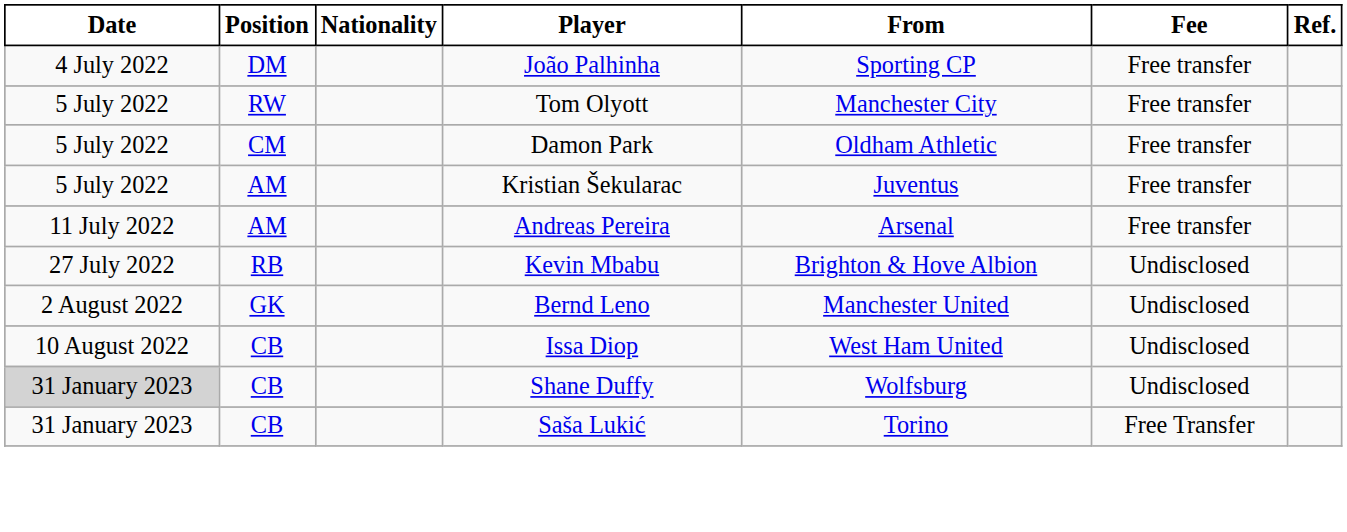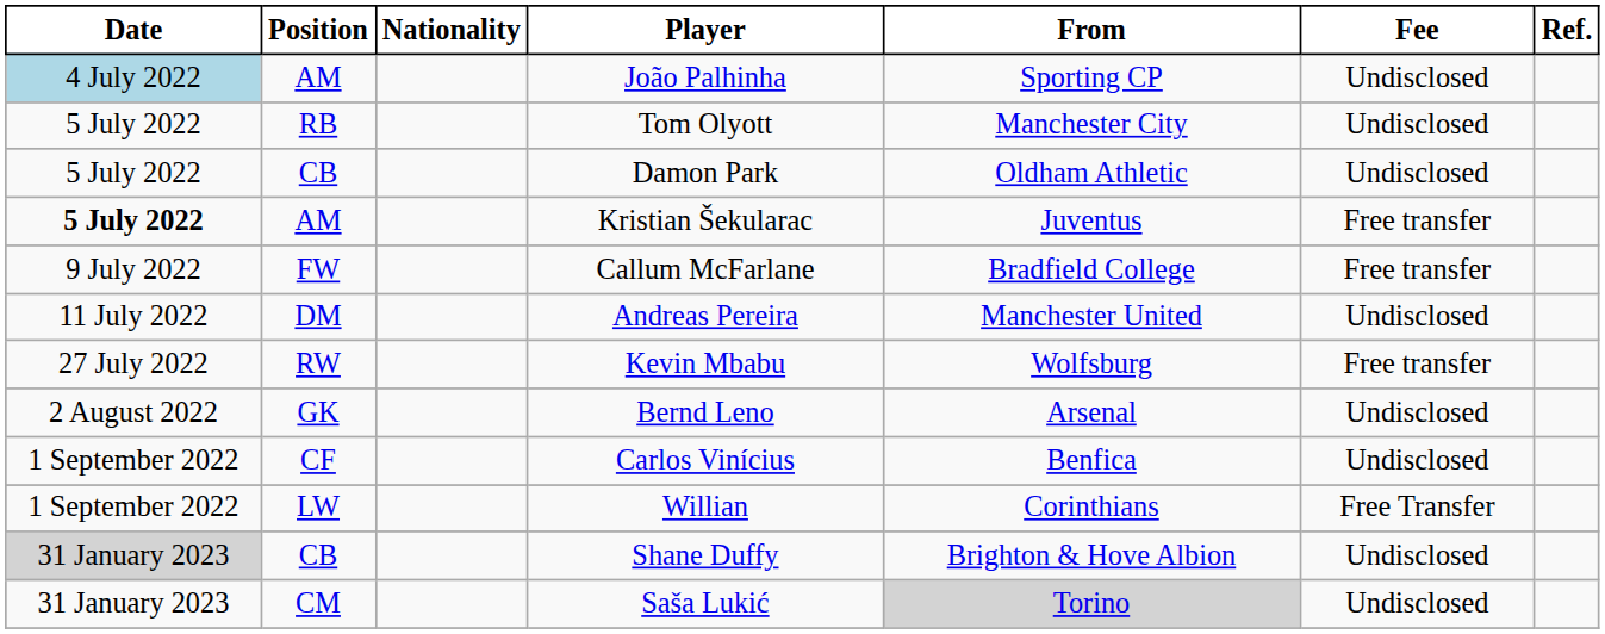João Palhinha | Date: no background -> lightblue background
João Palhinha | Position: DM -> AM
João Palhinha | Fee: Free transfer -> Undisclosed
Tom Olyott | Position: RW -> RB
Tom Olyott | Fee: Free transfer -> Undisclosed
Damon Park | Position: CM -> CB
Damon Park | Fee: Free transfer -> Undisclosed
Kristian Šekularac | Date: normal -> bold
+ row: 9 July 2022 | FW | Callum McFarlane | Bradfield College | Free transfer
Andreas Pereira | Position: AM -> DM
Andreas Pereira | From: Arsenal -> Manchester United
Andreas Pereira | Fee: Free transfer -> Undisclosed
Kevin Mbabu | Position: RB -> RW
Kevin Mbabu | From: Brighton & Hove Albion -> Wolfsburg
Kevin Mbabu | Fee: Undisclosed -> Free transfer
Bernd Leno | From: Manchester United -> Arsenal
- row: 10 August 2022 | CB | Issa Diop | West Ham United | Undisclosed
+ row: 1 September 2022 | CF | Carlos Vinícius | Benfica | Undisclosed
+ row: 1 September 2022 | LW | Willian | Corinthians | Free Transfer
Shane Duffy | From: Wolfsburg -> Brighton & Hove Albion
Saša Lukić | Position: CB -> CM
Saša Lukić | From: no background -> lightgrey background
Saša Lukić | Fee: Free Transfer -> Undisclosed
